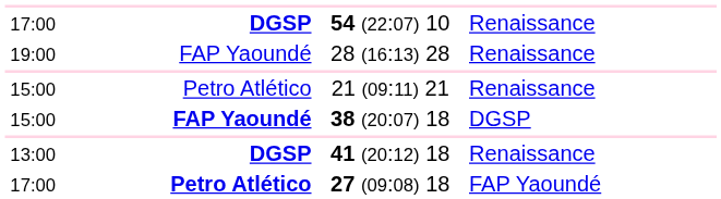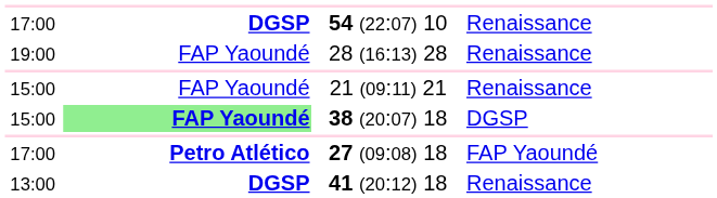21 (09:11) 21 | column 2: Petro Atlético -> FAP Yaoundé
38 (20:07) 18 | column 2: no background -> lightgreen background
rows swapped: 41 (20:12) 18 <-> 27 (09:08) 18
